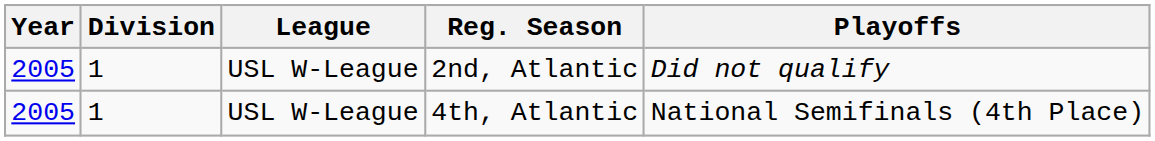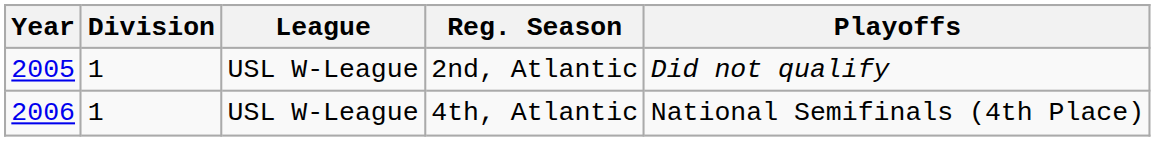4th, Atlantic | Year: 2005 -> 2006
